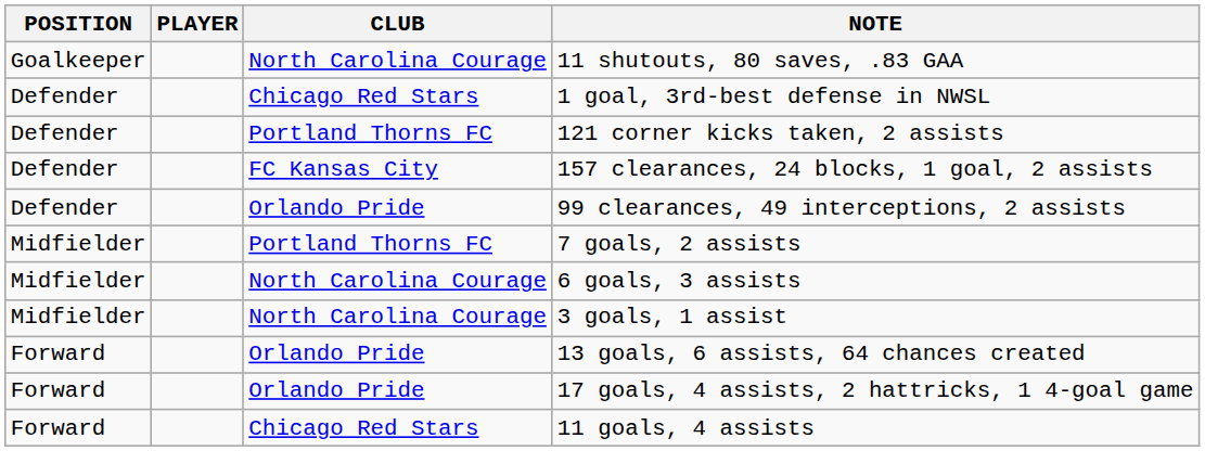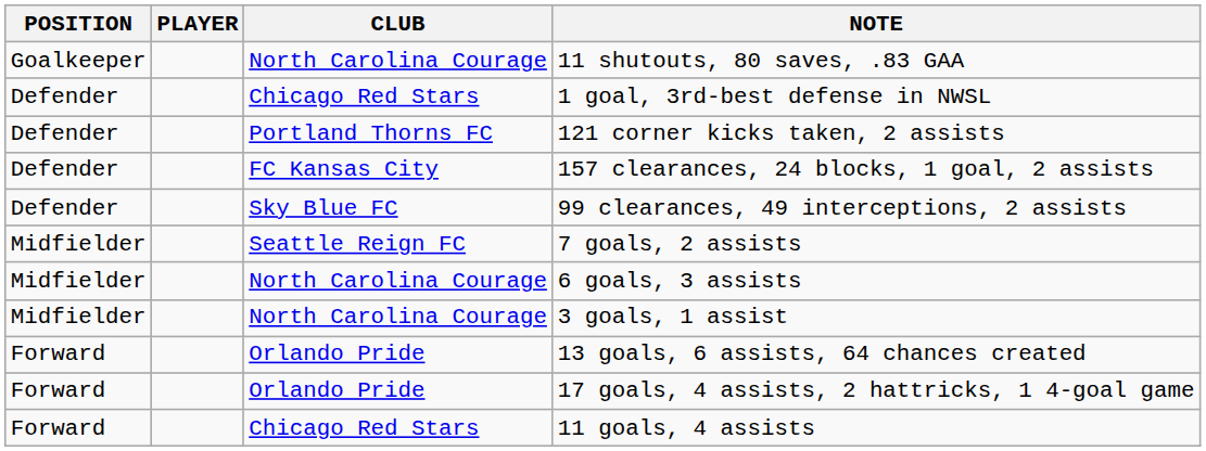99 clearances, 49 interceptions, 2 assists | CLUB: Orlando Pride -> Sky Blue FC
7 goals, 2 assists | CLUB: Portland Thorns FC -> Seattle Reign FC
